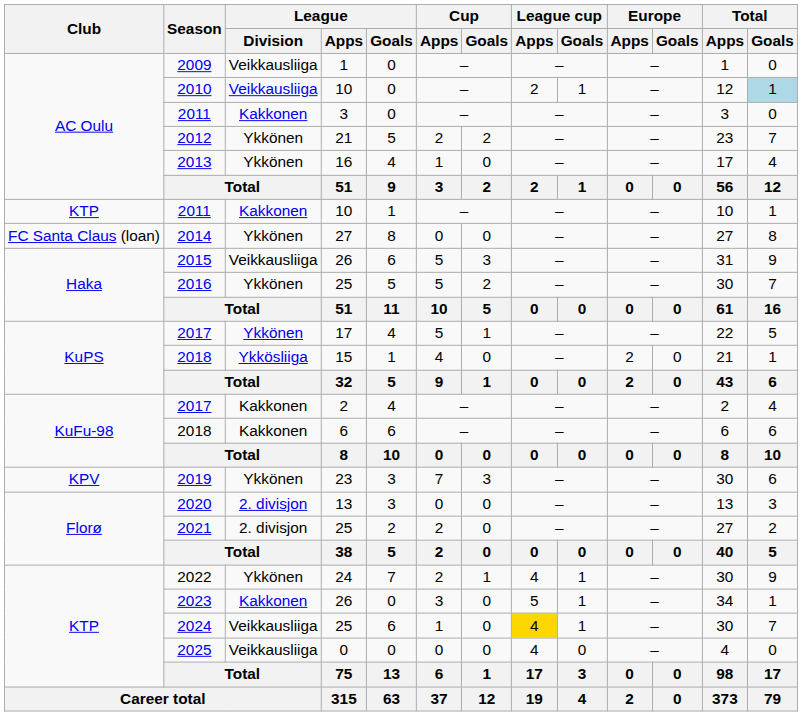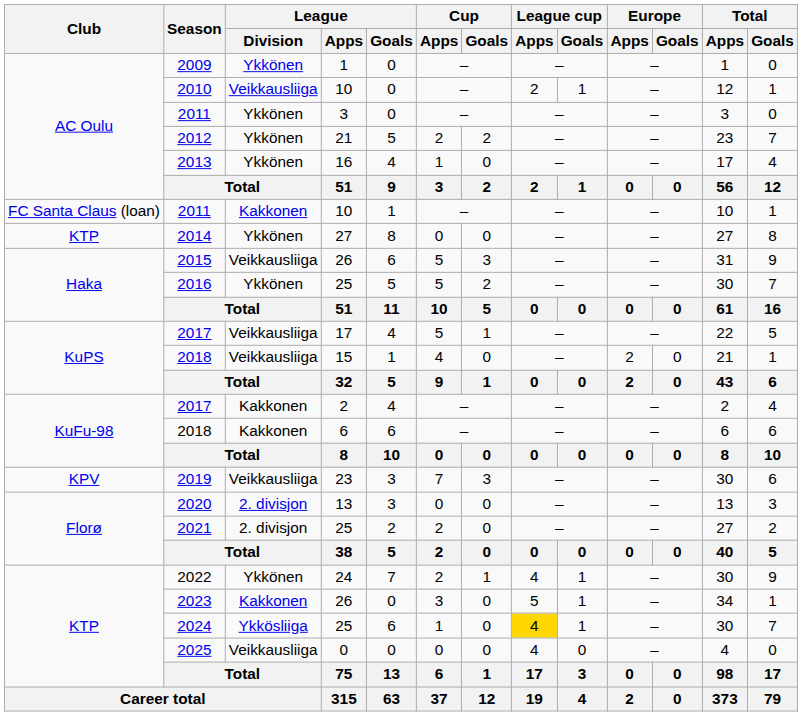2009 | League / Division: Veikkausliiga -> Ykkönen
2010 | Total / Goals: lightblue background -> no background
2011 / 3 | League / Division: Kakkonen -> Ykkönen
2011 / 10 | Club: KTP -> FC Santa Claus (loan)
2014 | Club: FC Santa Claus (loan) -> KTP
2017 / 17 | League / Division: Ykkönen -> Veikkausliiga
2018 / 15 | League / Division: Ykkösliiga -> Veikkausliiga
2019 | League / Division: Ykkönen -> Veikkausliiga
2024 | League / Division: Veikkausliiga -> Ykkösliiga
